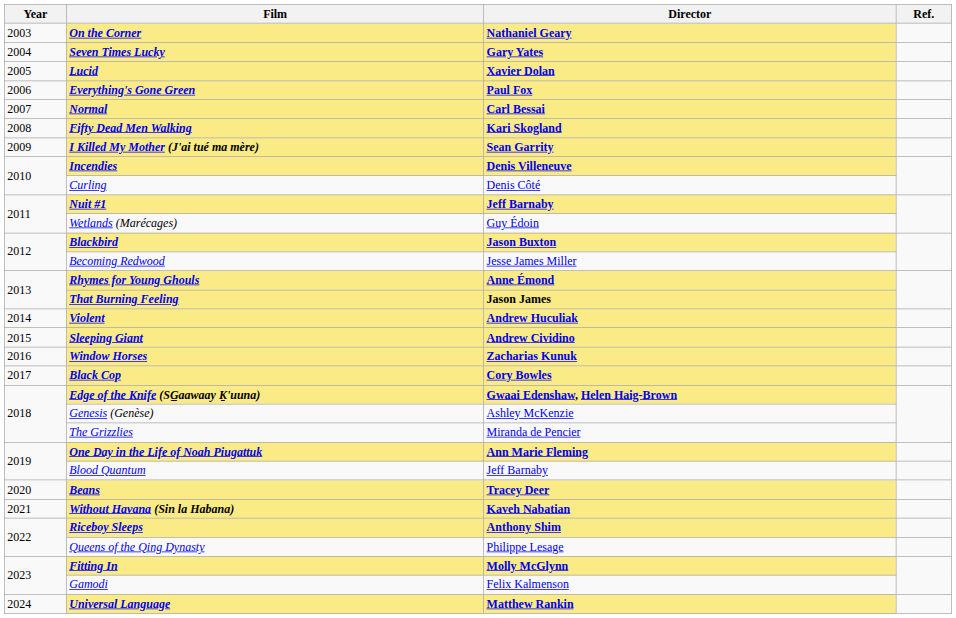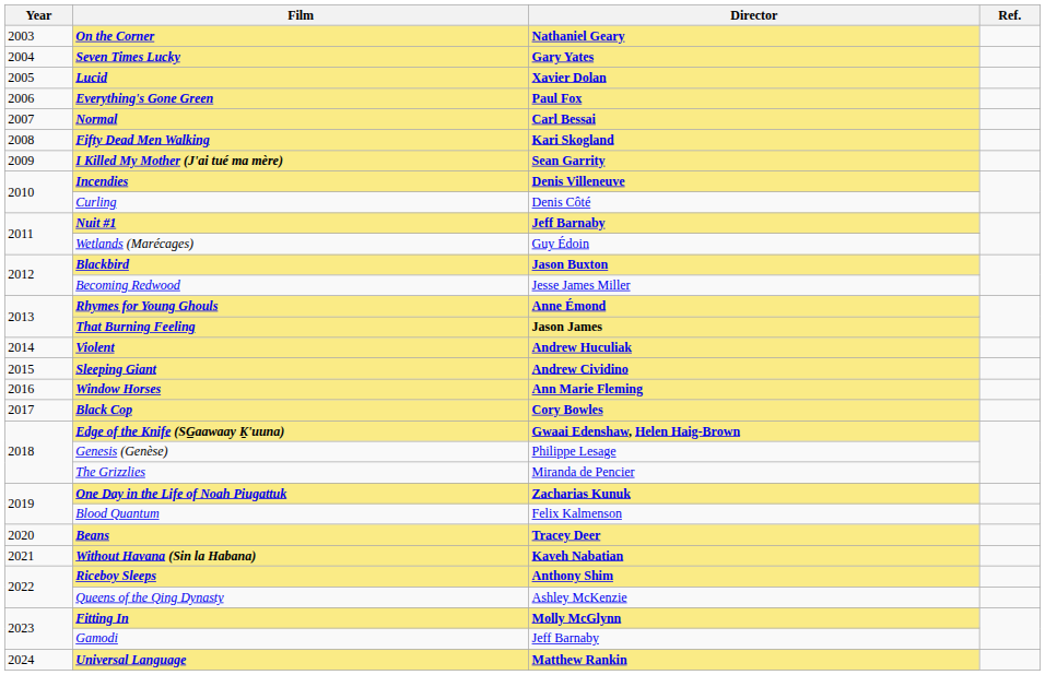Window Horses | Director: Zacharias Kunuk -> Ann Marie Fleming
Genesis (Genèse) | Director: Ashley McKenzie -> Philippe Lesage
One Day in the Life of Noah Piugattuk | Director: Ann Marie Fleming -> Zacharias Kunuk
Blood Quantum | Director: Jeff Barnaby -> Felix Kalmenson
Queens of the Qing Dynasty | Director: Philippe Lesage -> Ashley McKenzie
Gamodi | Director: Felix Kalmenson -> Jeff Barnaby
